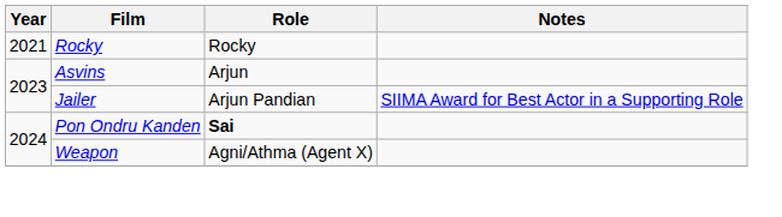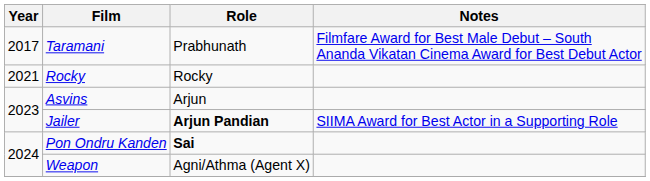+ row: 2017 | Taramani | Prabhunath | Filmfare Award for Best Male Debut – South Ananda Vikatan Cinema Award for Best Debut Actor
Jailer | Role: normal -> bold
